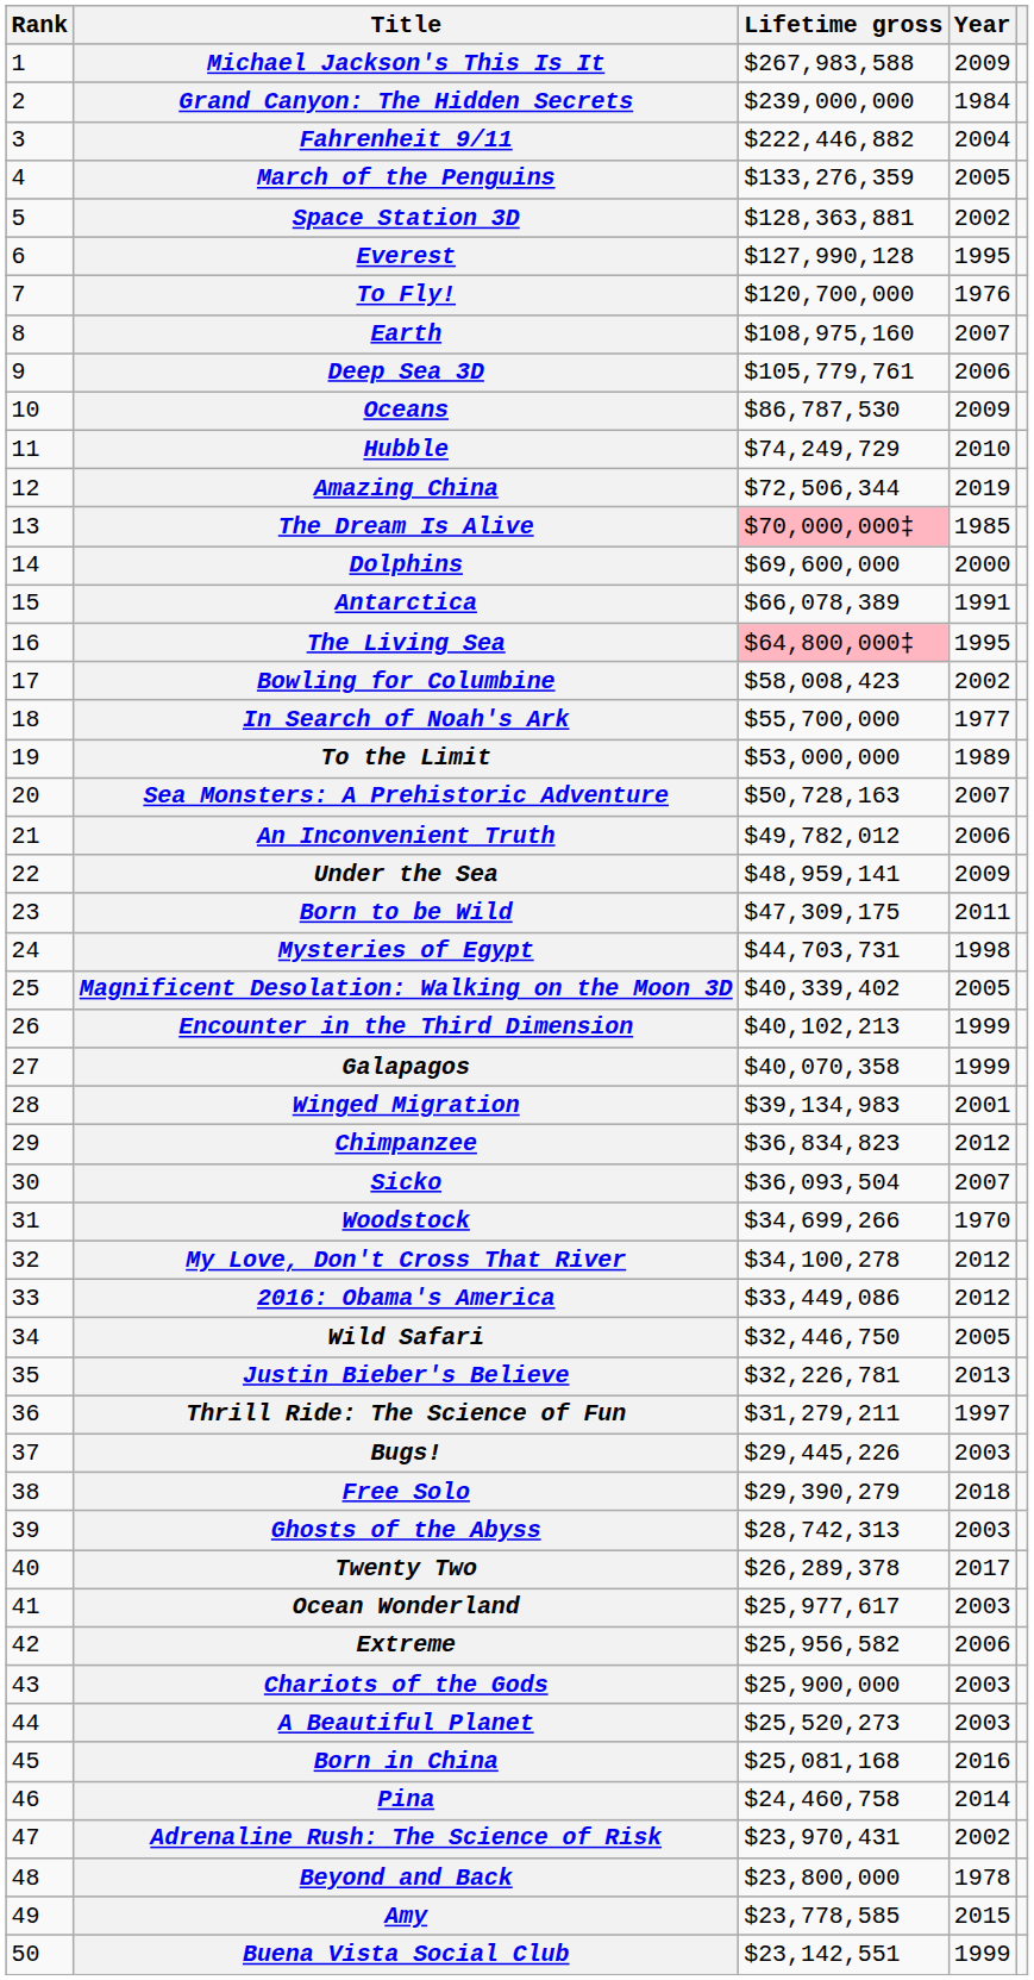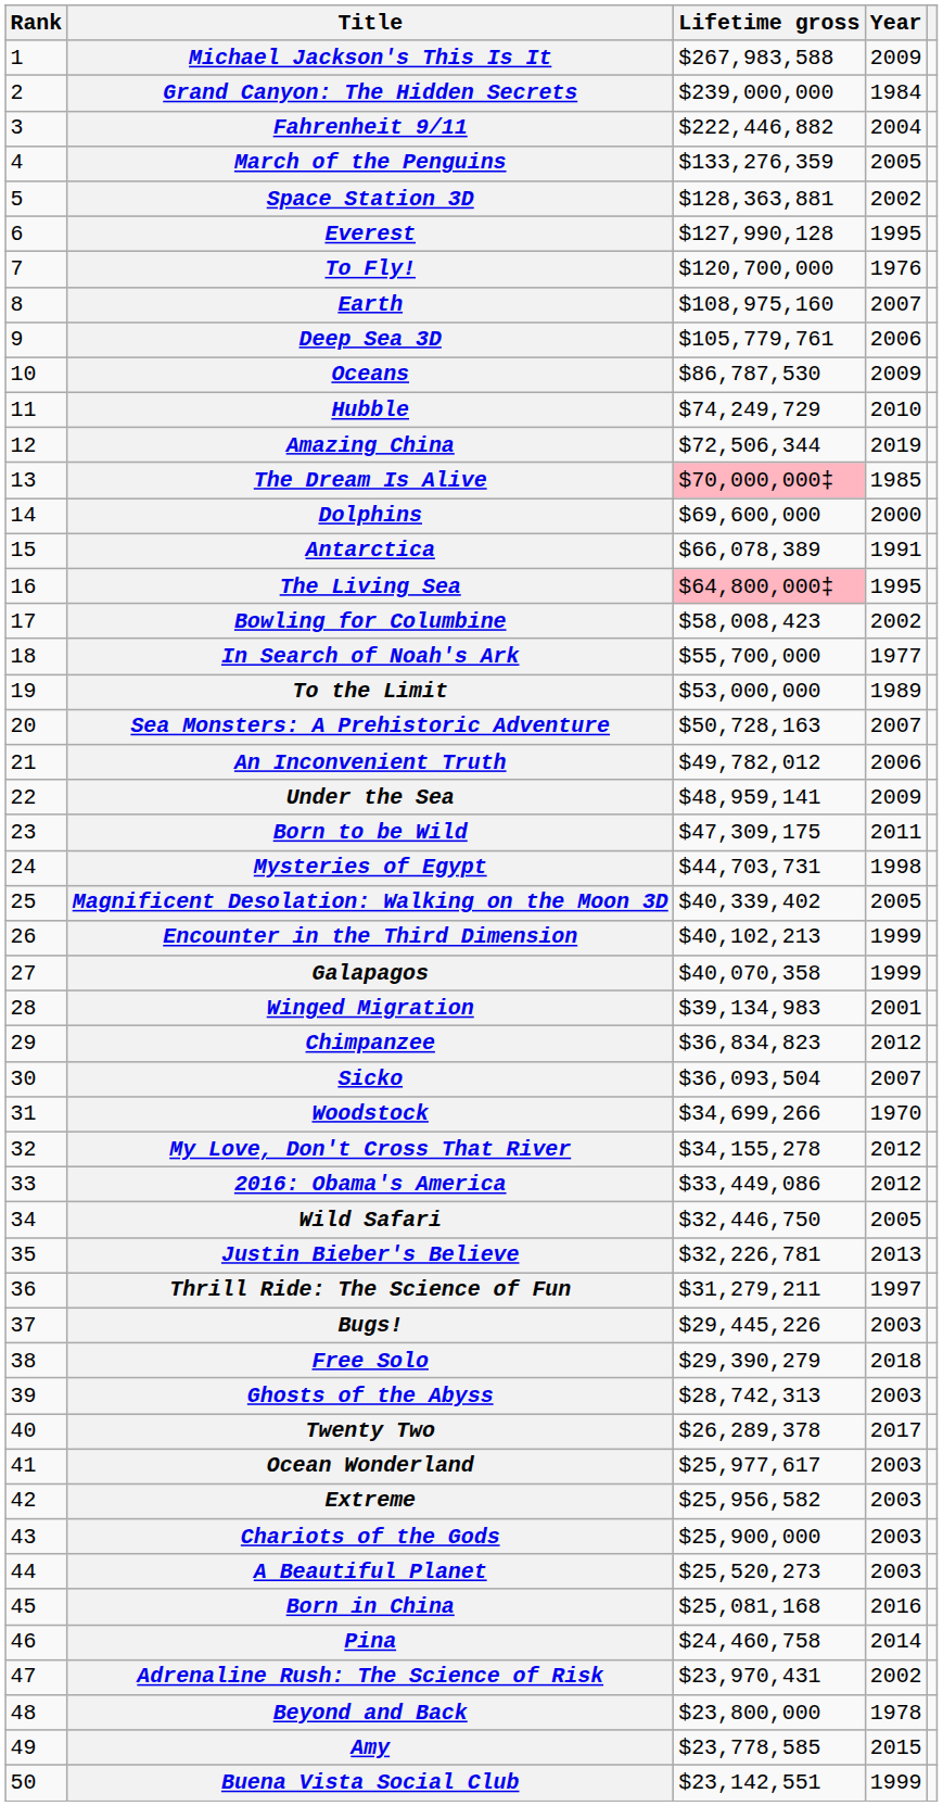My Love, Don't Cross That River | Lifetime gross: $34,100,278 -> $34,155,278
Extreme | Year: 2006 -> 2003
